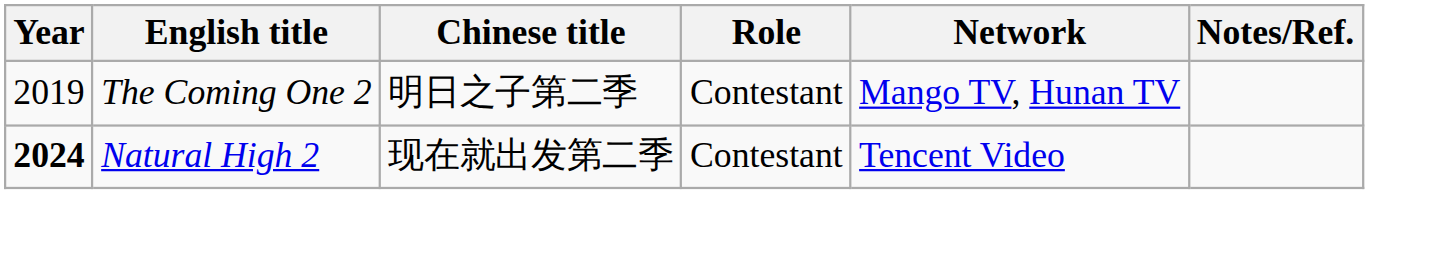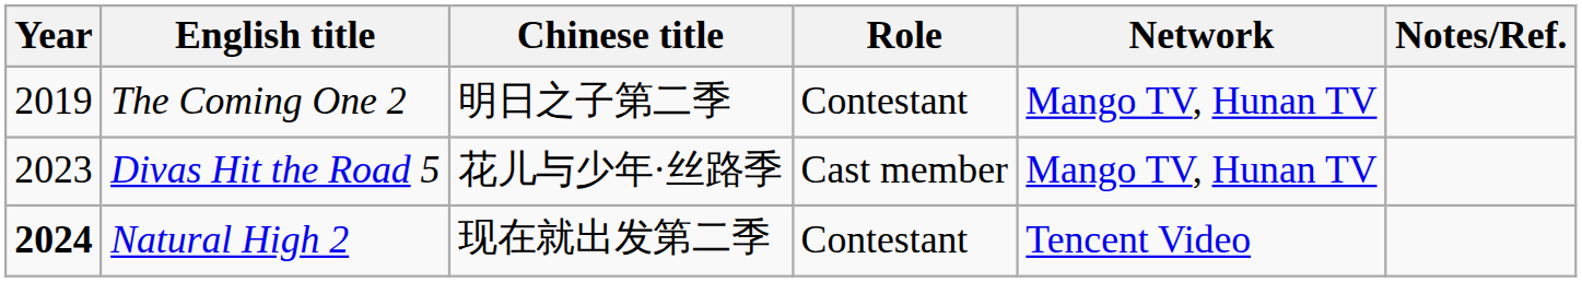+ row: 2023 | Divas Hit the Road 5 | 花儿与少年·丝路季 | Cast member | Mango TV, Hunan TV
